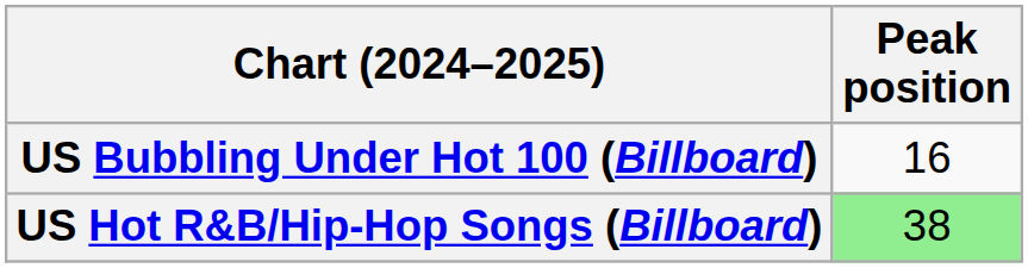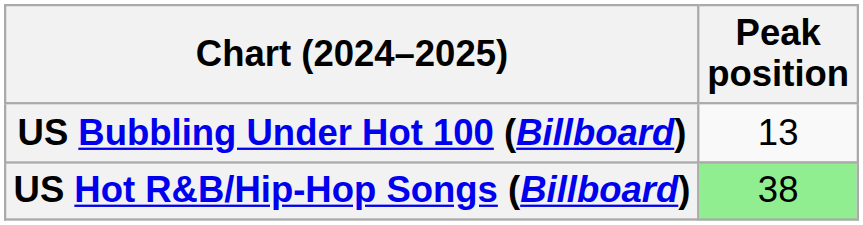US Bubbling Under Hot 100 (Billboard) | Peak position: 16 -> 13
